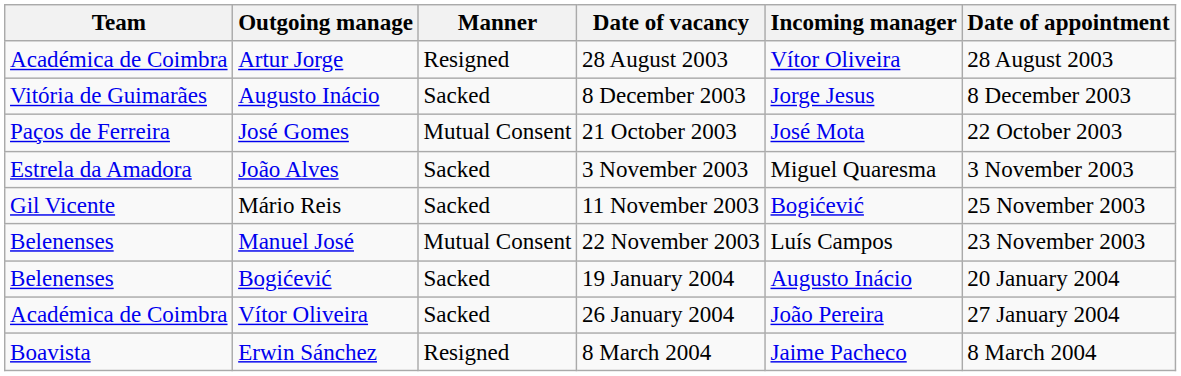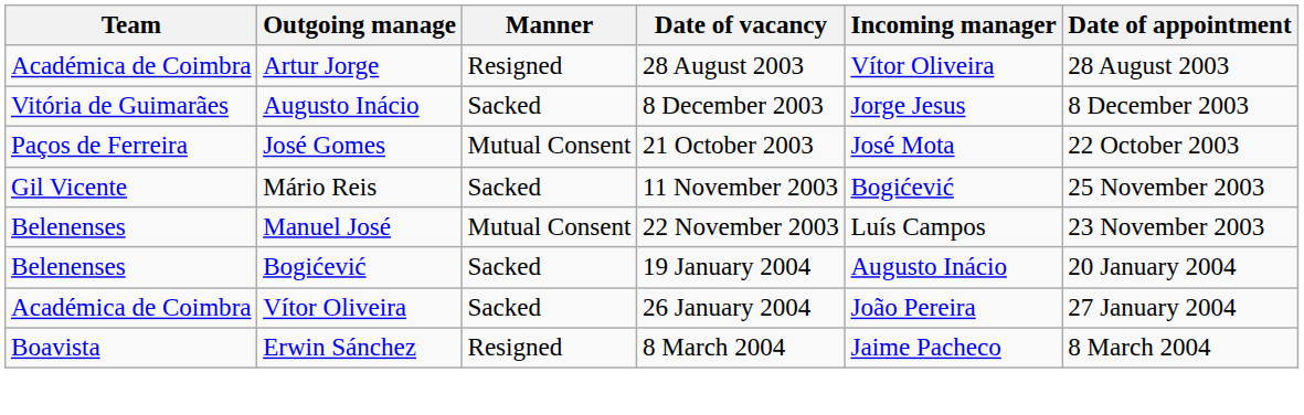- row: Estrela da Amadora | João Alves | Sacked | 3 November 2003 | Miguel Quaresma | 3 November 2003
